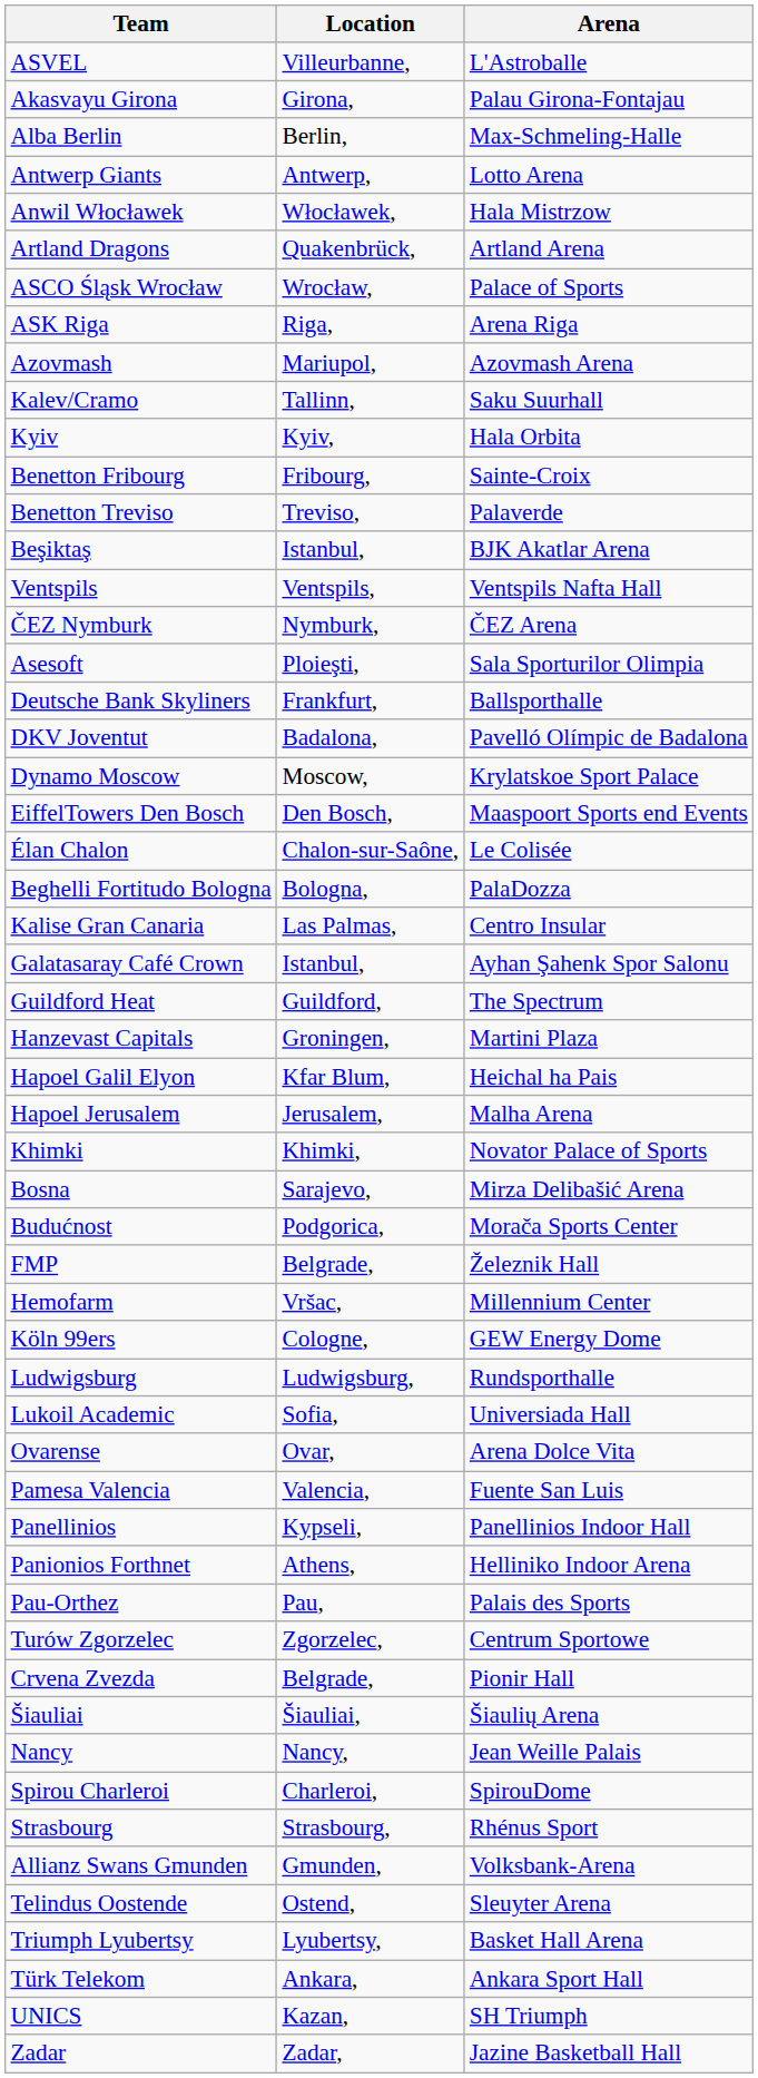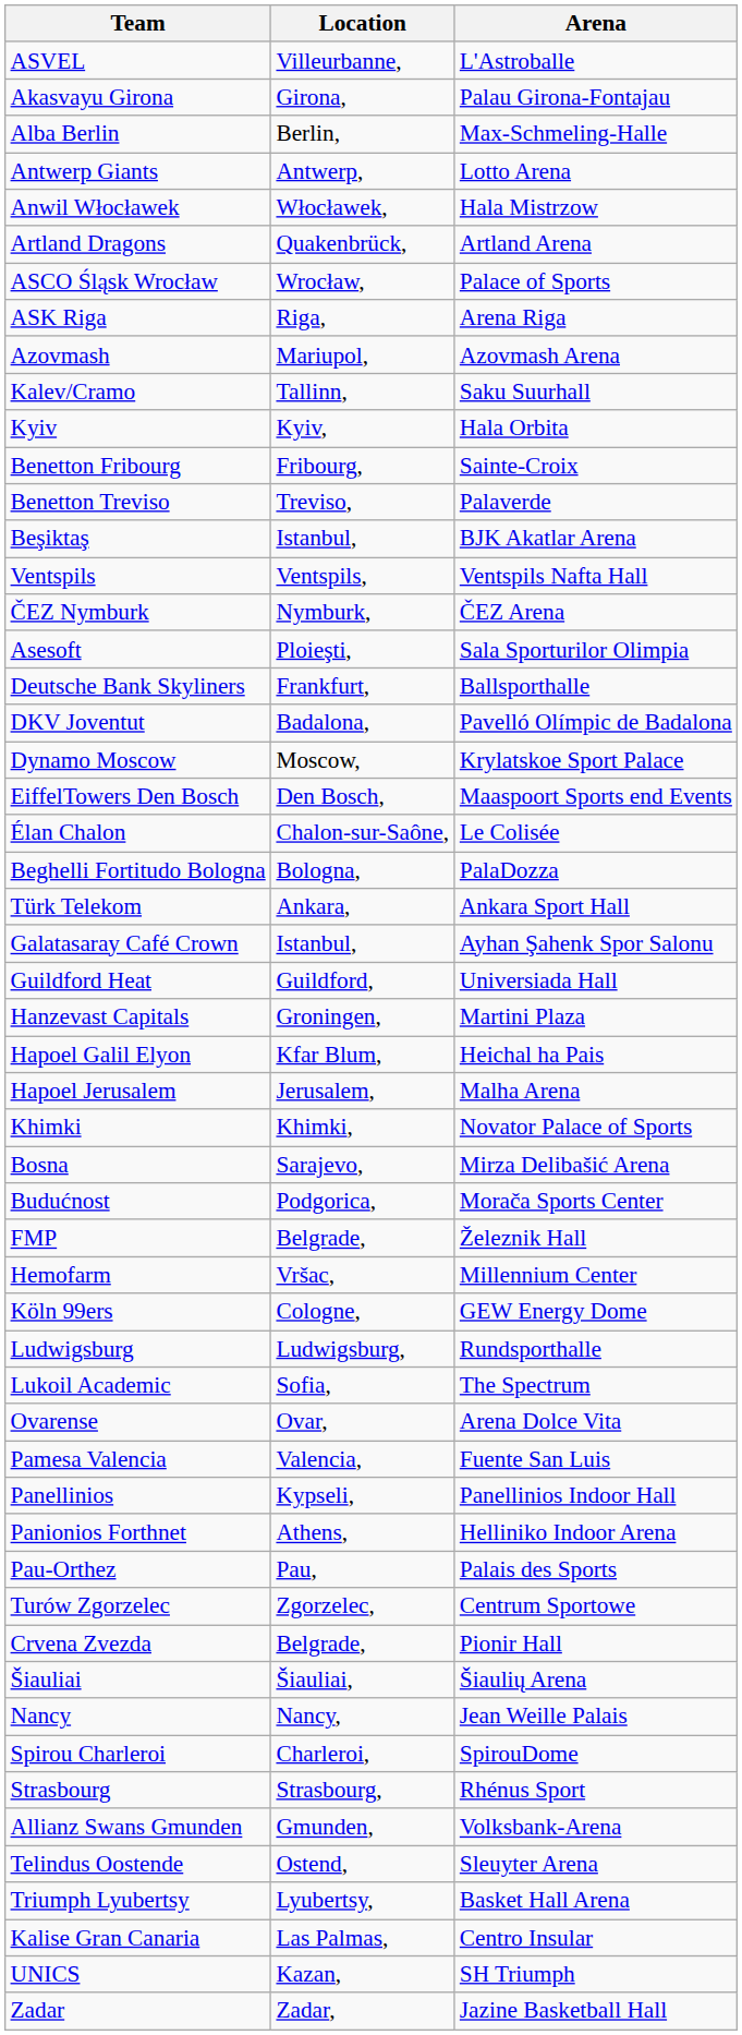rows swapped: Kalise Gran Canaria <-> Türk Telekom
Guildford Heat | Arena: The Spectrum -> Universiada Hall
Lukoil Academic | Arena: Universiada Hall -> The Spectrum
